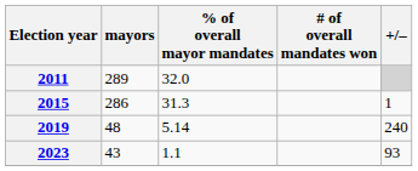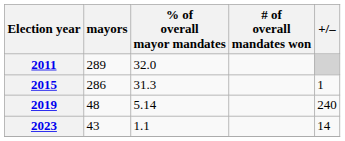2023 | +/–: 93 -> 14
